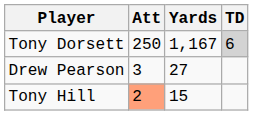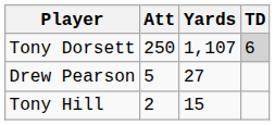Tony Dorsett | Yards: 1,167 -> 1,107
Drew Pearson | Att: 3 -> 5
Tony Hill | Att: lightsalmon background -> no background
